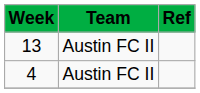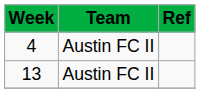rows swapped: 4 <-> 13
